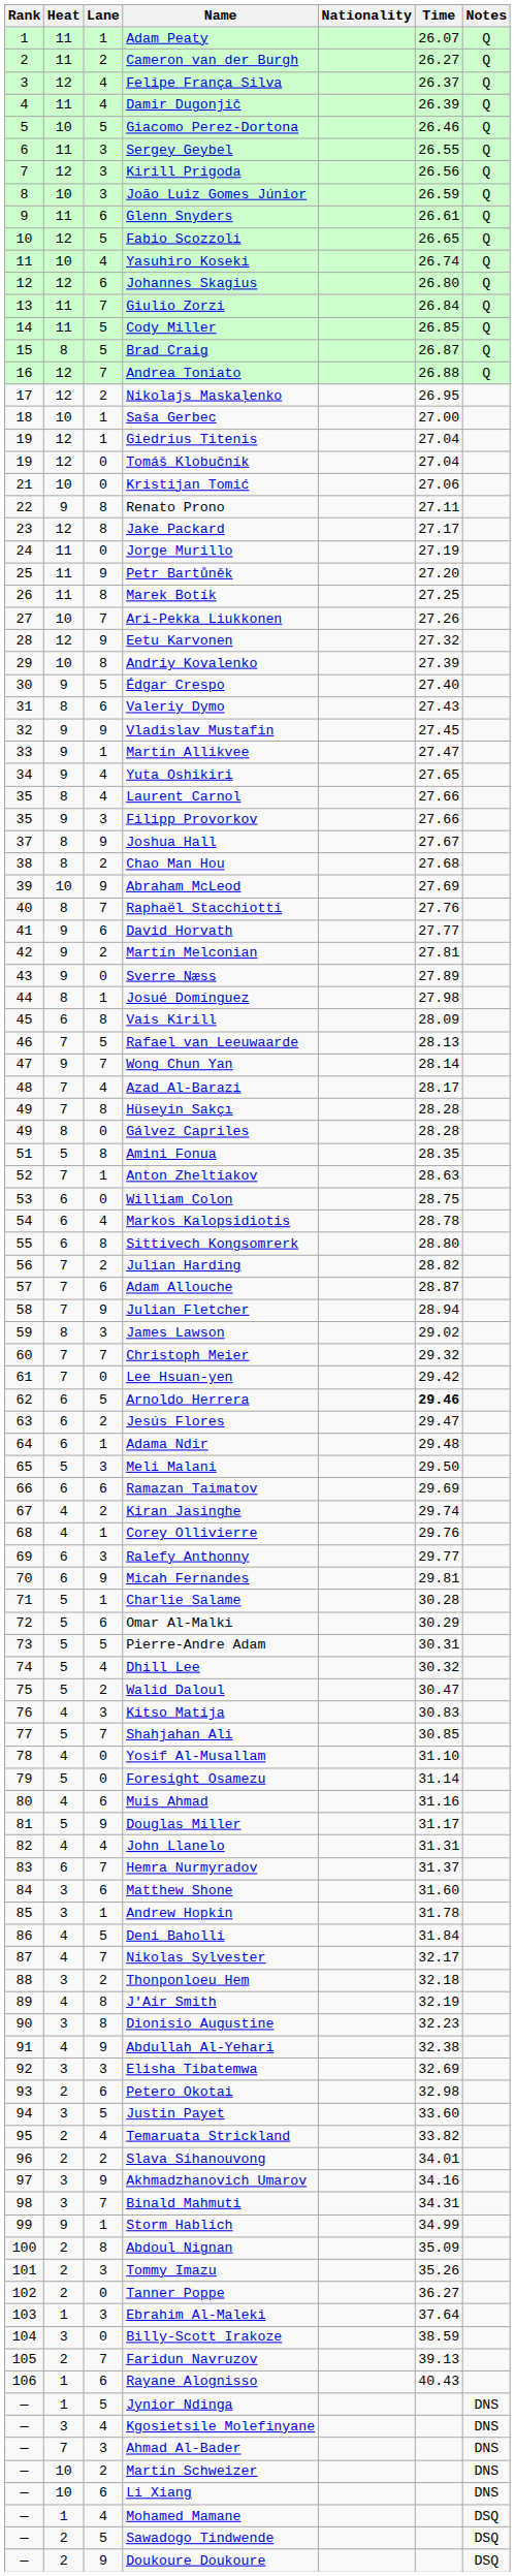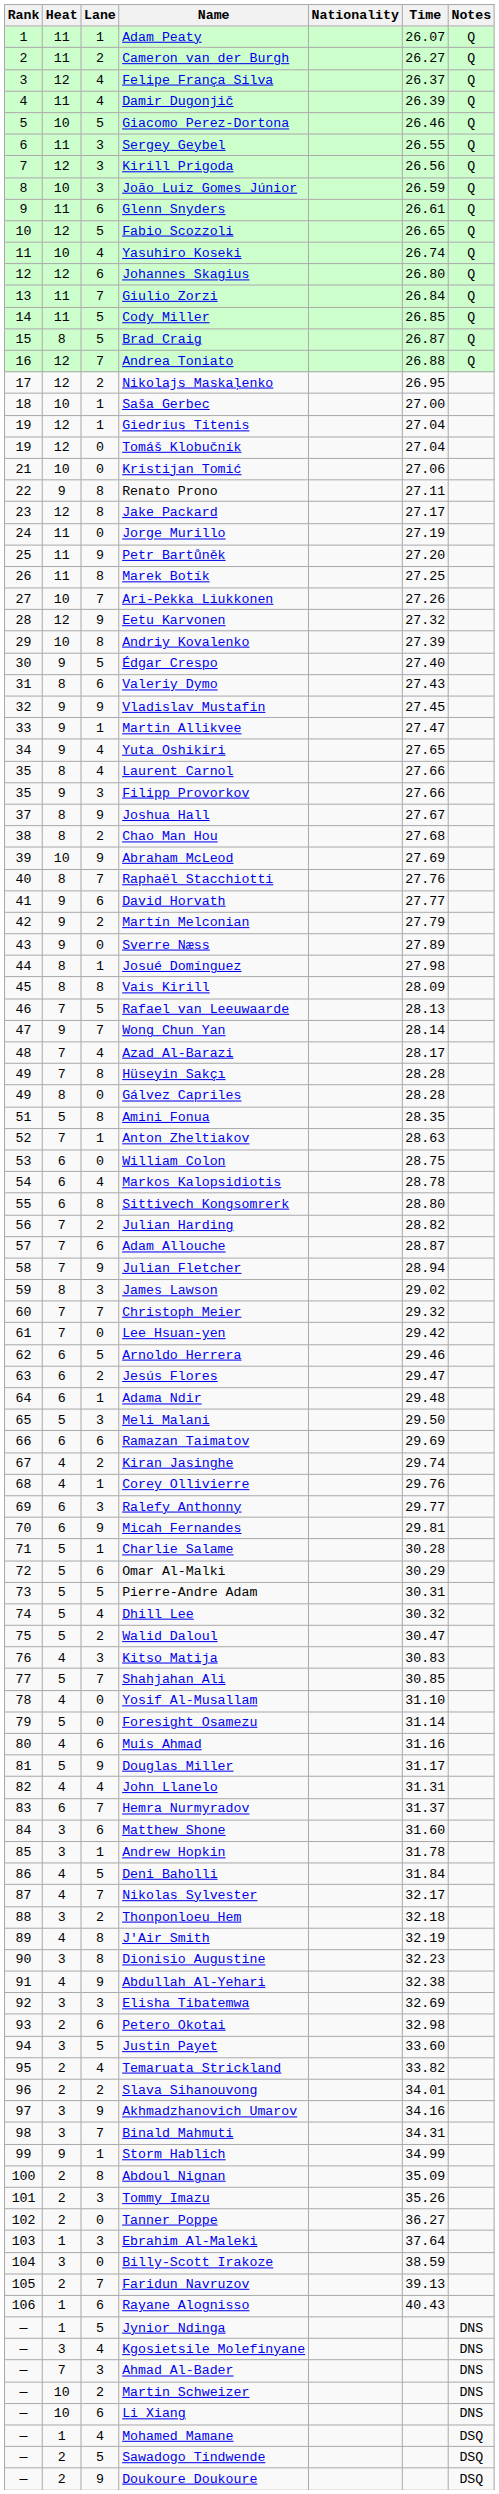Martín Melconian | Time: 27.81 -> 27.79
Vais Kirill | Heat: 6 -> 8
Arnoldo Herrera | Time: bold -> normal
